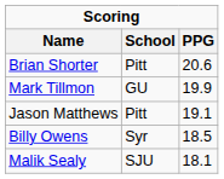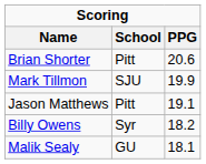Mark Tillmon | School: GU -> SJU
Billy Owens | PPG: 18.5 -> 18.2
Malik Sealy | School: SJU -> GU
